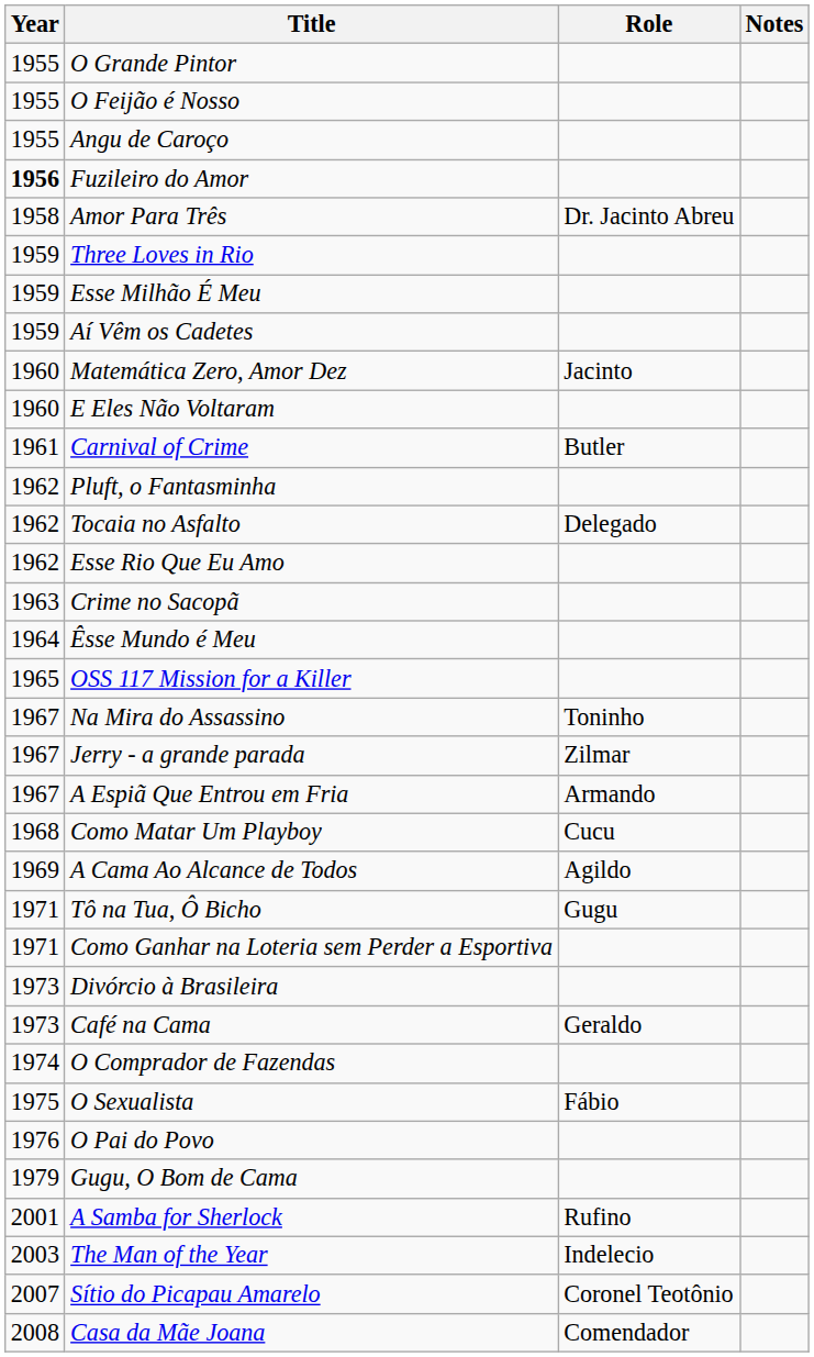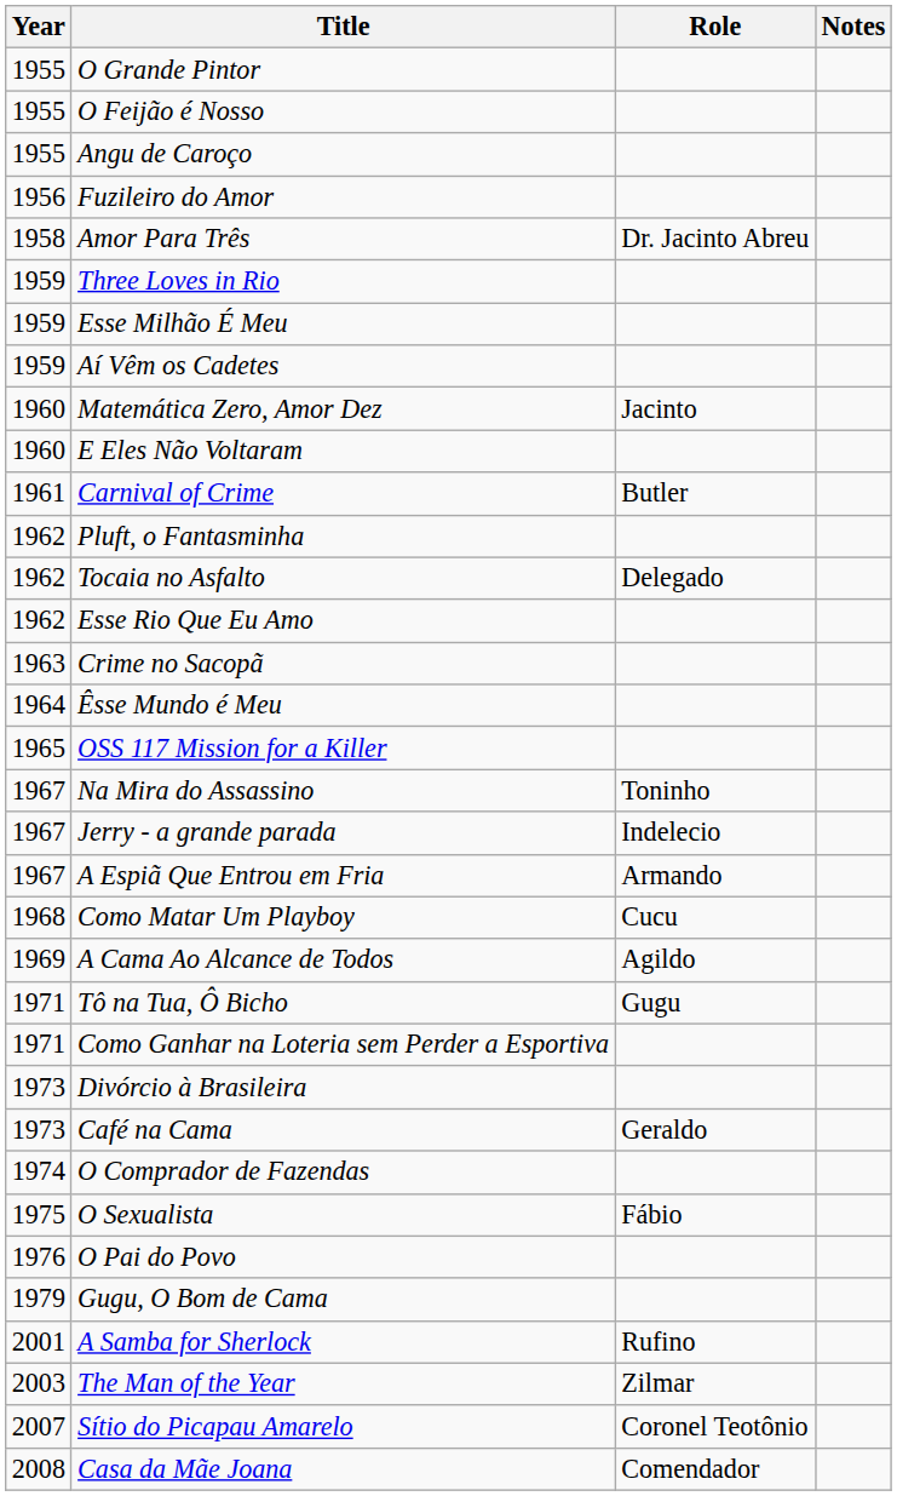Fuzileiro do Amor | Year: bold -> normal
Jerry - a grande parada | Role: Zilmar -> Indelecio
The Man of the Year | Role: Indelecio -> Zilmar
